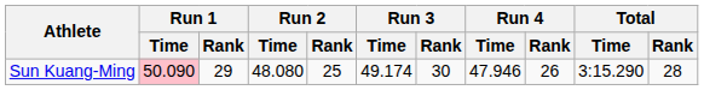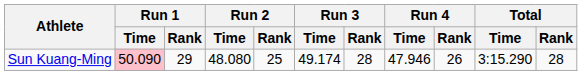Sun Kuang-Ming | Run 3 / Rank: 30 -> 28
